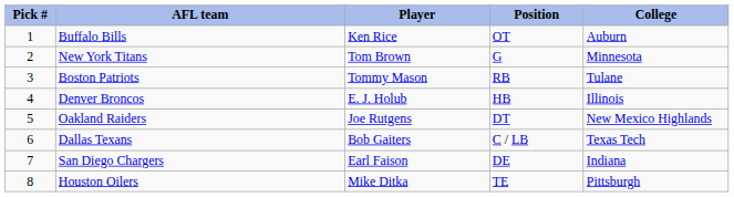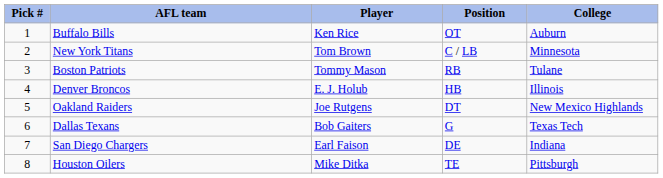New York Titans | Position: G -> C / LB
Dallas Texans | Position: C / LB -> G
